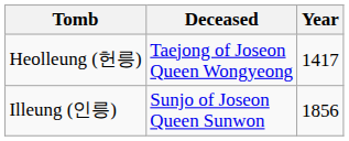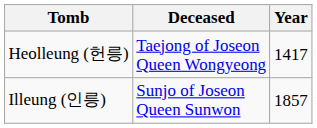Illeung (인릉) | Year: 1856 -> 1857
